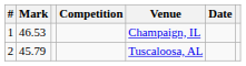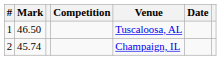1 | Mark: 46.53 -> 46.50
1 | Venue: Champaign, IL -> Tuscaloosa, AL
2 | Mark: 45.79 -> 45.74
2 | Venue: Tuscaloosa, AL -> Champaign, IL
